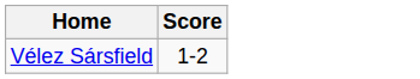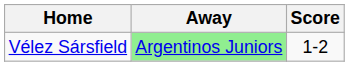+ column: Away | Argentinos Juniors
